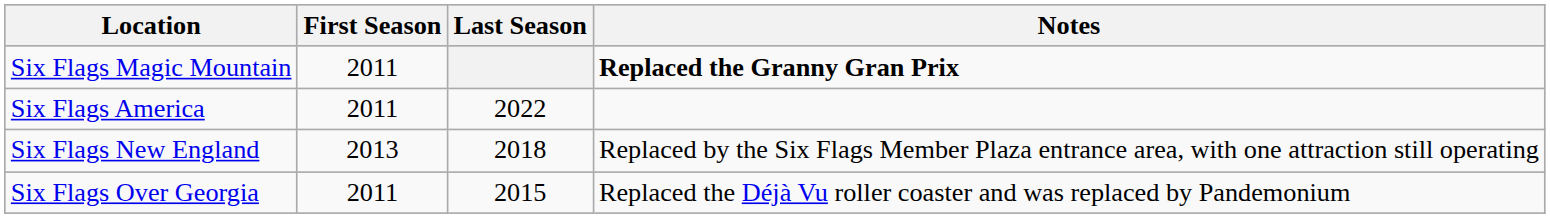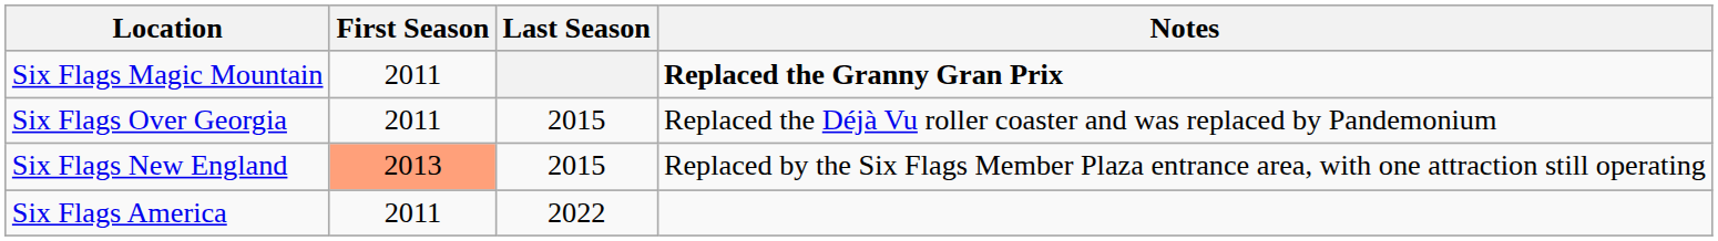rows swapped: Six Flags Over Georgia <-> Six Flags America
Six Flags New England | First Season: no background -> lightsalmon background
Six Flags New England | Last Season: 2018 -> 2015
